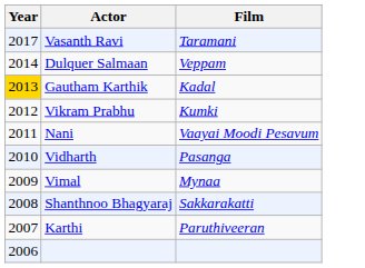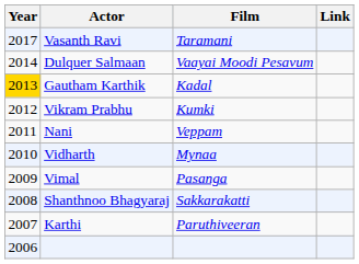+ column: Link
Dulquer Salmaan | Film: Veppam -> Vaayai Moodi Pesavum
Nani | Film: Vaayai Moodi Pesavum -> Veppam
Vidharth | Film: Pasanga -> Mynaa
Vimal | Film: Mynaa -> Pasanga
